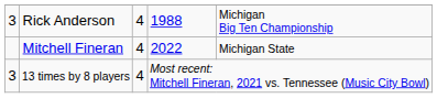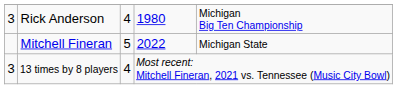Rick Anderson | column 4: 1988 -> 1980
Mitchell Fineran | column 3: 4 -> 5
